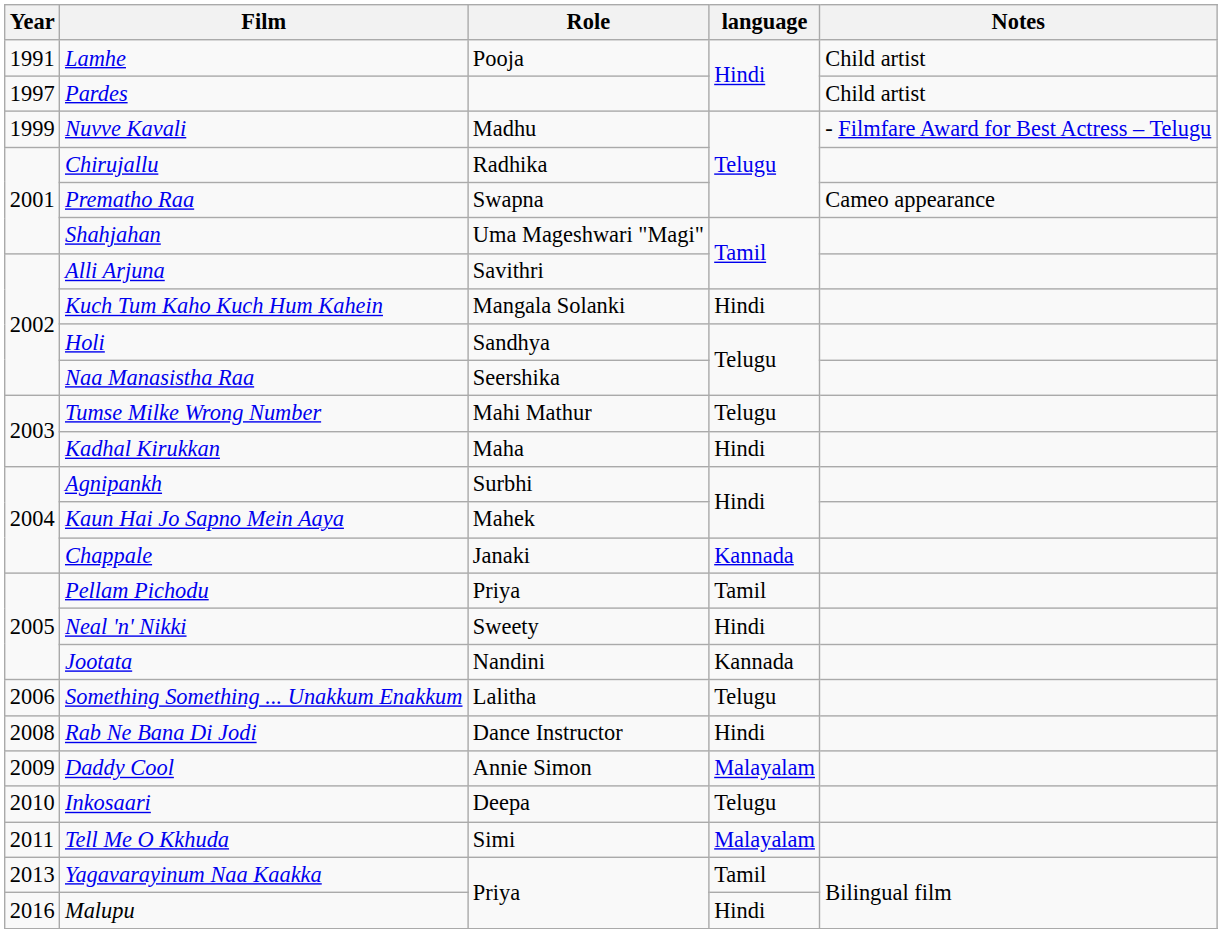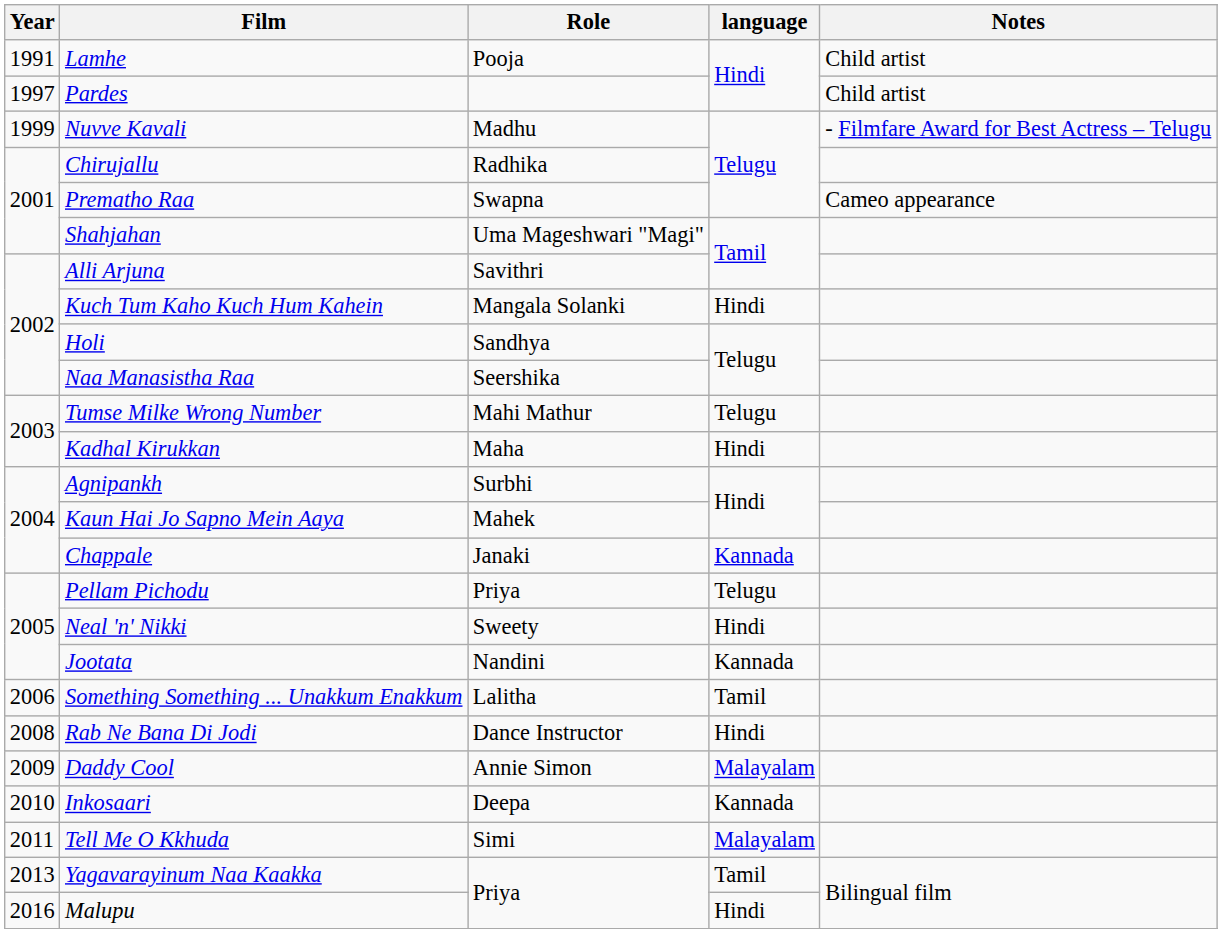Pellam Pichodu | language: Tamil -> Telugu
Something Something ... Unakkum Enakkum | language: Telugu -> Tamil
Inkosaari | language: Telugu -> Kannada
